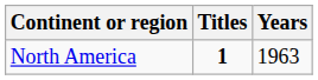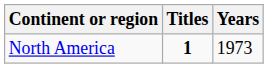North America | Years: 1963 -> 1973
